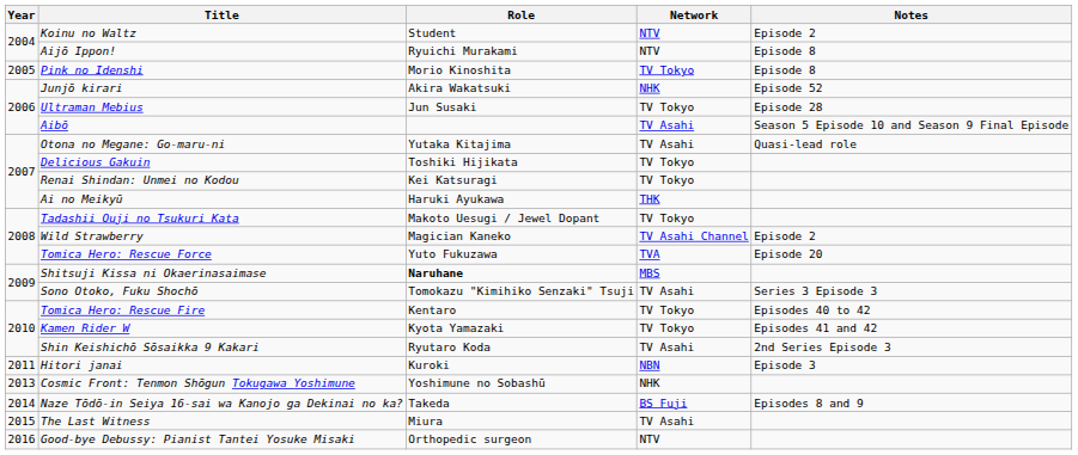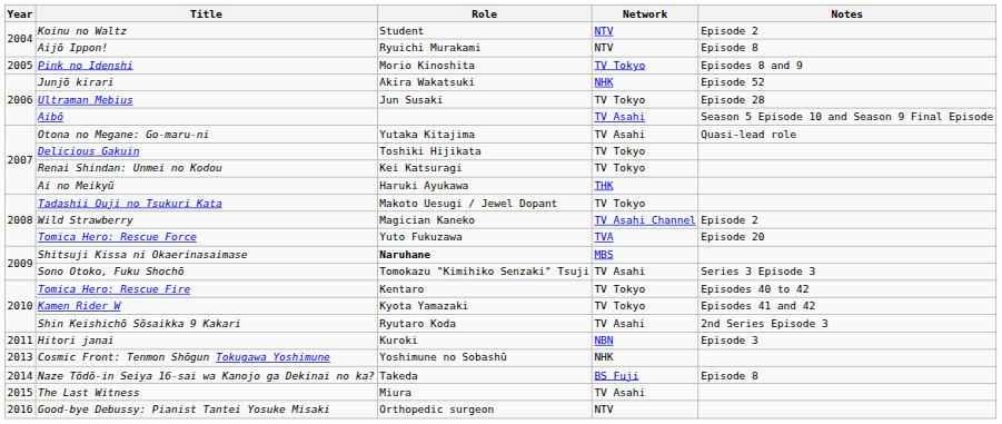Pink no Idenshi | Notes: Episode 8 -> Episodes 8 and 9
Naze Tōdō-in Seiya 16-sai wa Kanojo ga Dekinai no ka? | Notes: Episodes 8 and 9 -> Episode 8
